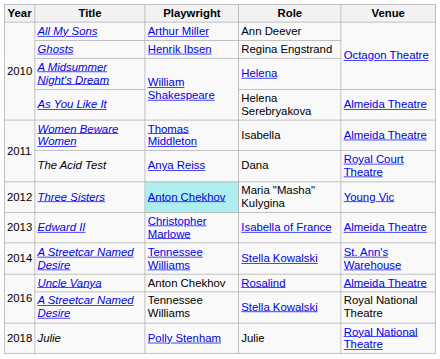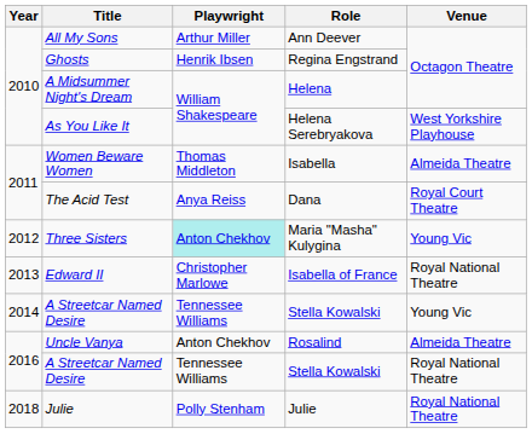As You Like It | Venue: Almeida Theatre -> West Yorkshire Playhouse
Edward II | Venue: Almeida Theatre -> Royal National Theatre
2014 / A Streetcar Named Desire | Venue: St. Ann's Warehouse -> Young Vic
